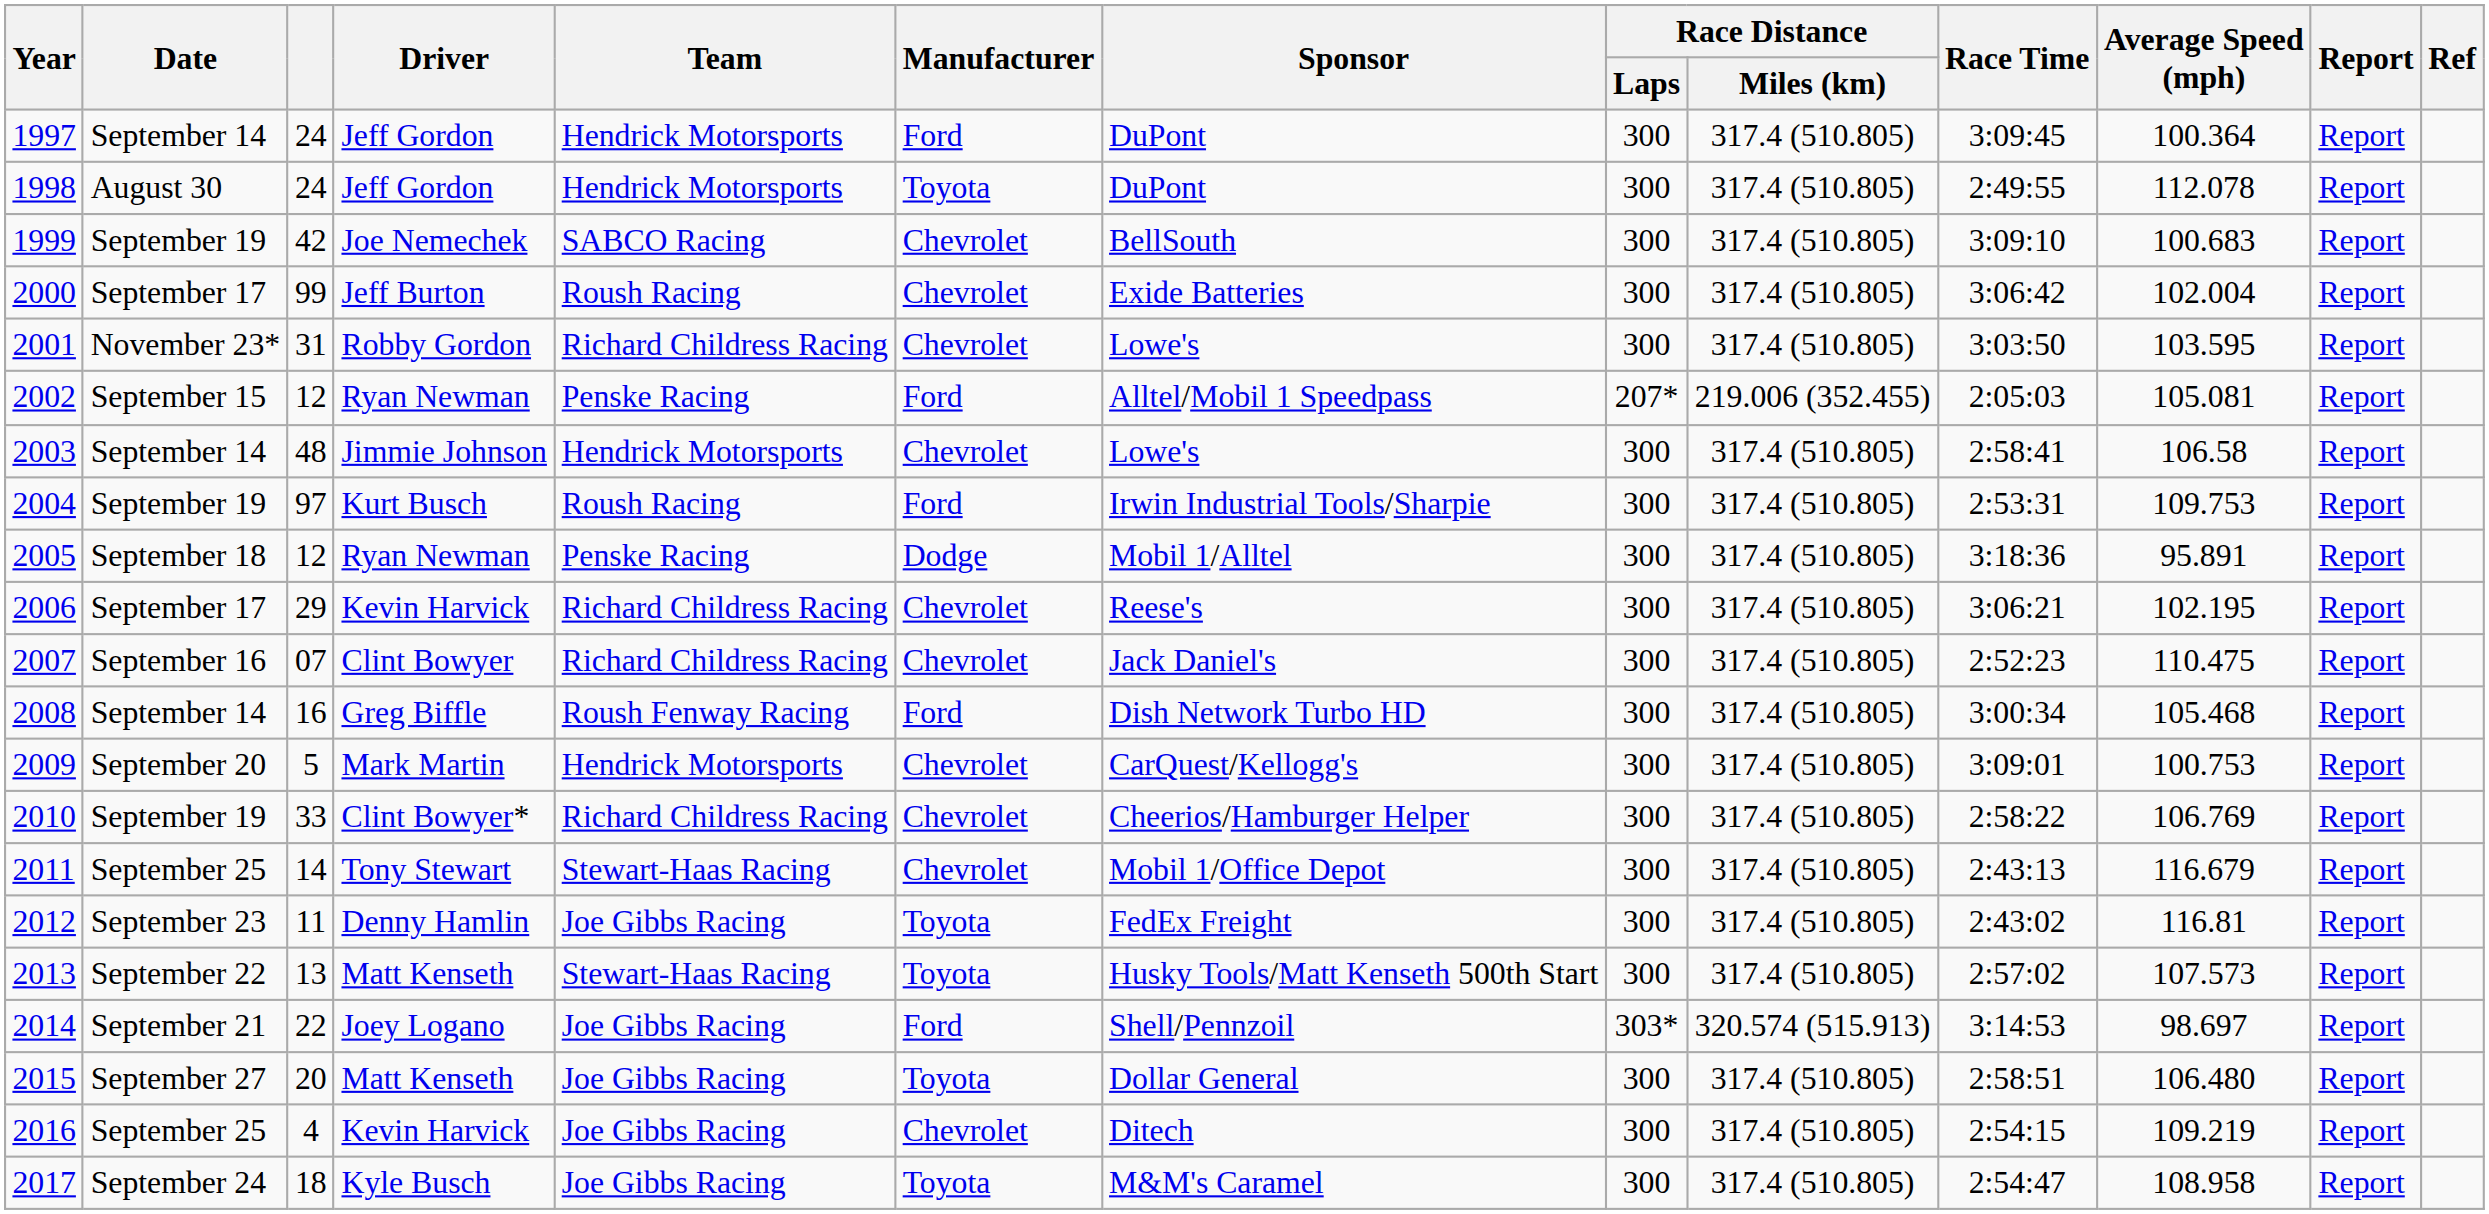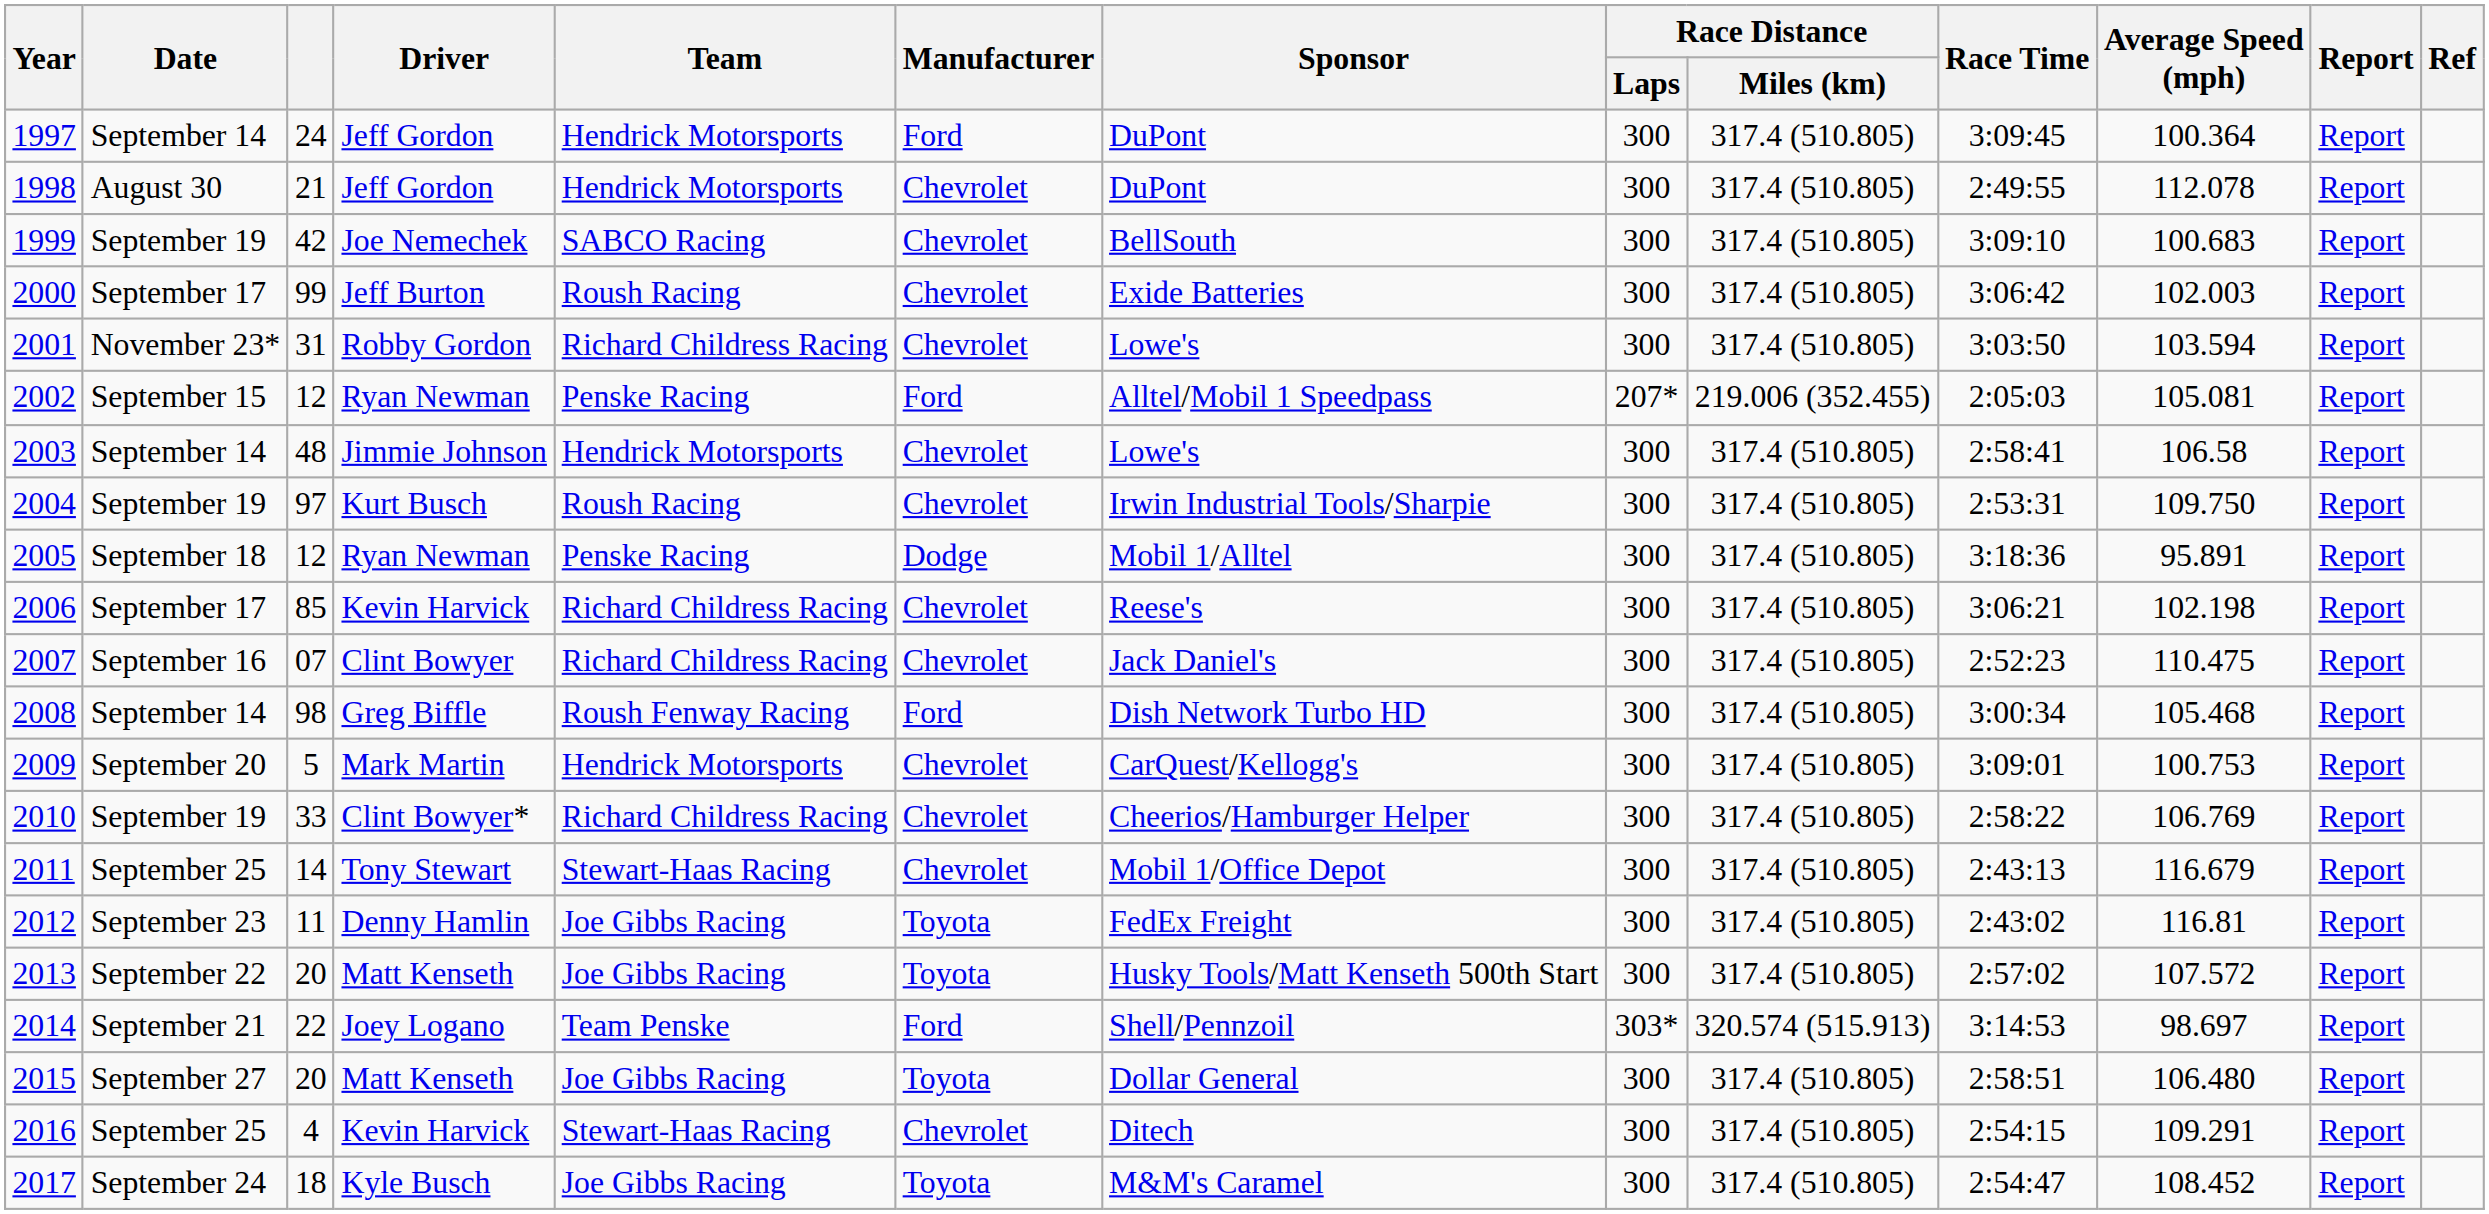1998 | column 3: 24 -> 21
1998 | Manufacturer: Toyota -> Chevrolet
2000 | Average Speed (mph): 102.004 -> 102.003
2001 | Average Speed (mph): 103.595 -> 103.594
2004 | Manufacturer: Ford -> Chevrolet
2004 | Average Speed (mph): 109.753 -> 109.750
2006 | column 3: 29 -> 85
2006 | Average Speed (mph): 102.195 -> 102.198
2008 | column 3: 16 -> 98
2013 | column 3: 13 -> 20
2013 | Team: Stewart-Haas Racing -> Joe Gibbs Racing
2013 | Average Speed (mph): 107.573 -> 107.572
2014 | Team: Joe Gibbs Racing -> Team Penske
2016 | Team: Joe Gibbs Racing -> Stewart-Haas Racing
2016 | Average Speed (mph): 109.219 -> 109.291
2017 | Average Speed (mph): 108.958 -> 108.452
